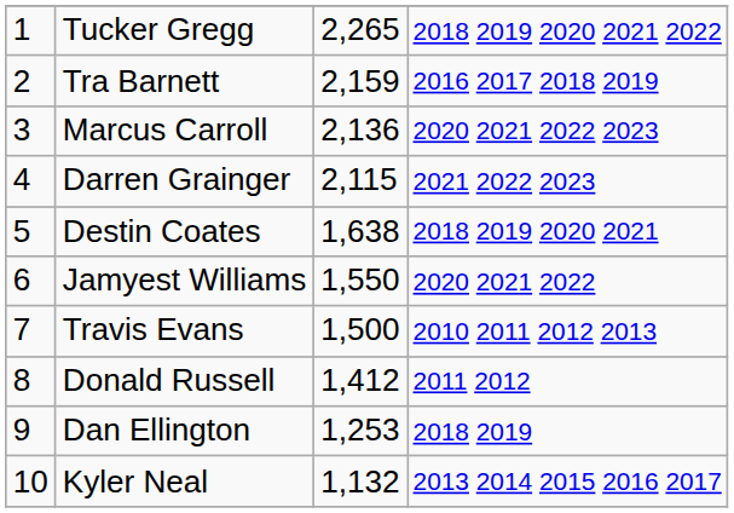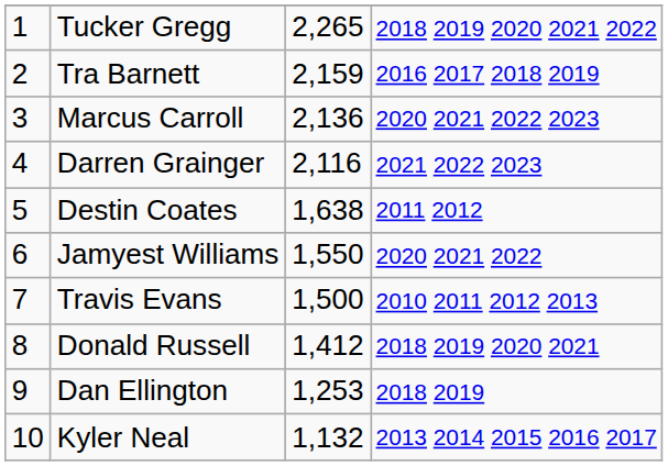Darren Grainger | column 3: 2,115 -> 2,116
Destin Coates | column 4: 2018 2019 2020 2021 -> 2011 2012
Donald Russell | column 4: 2011 2012 -> 2018 2019 2020 2021
